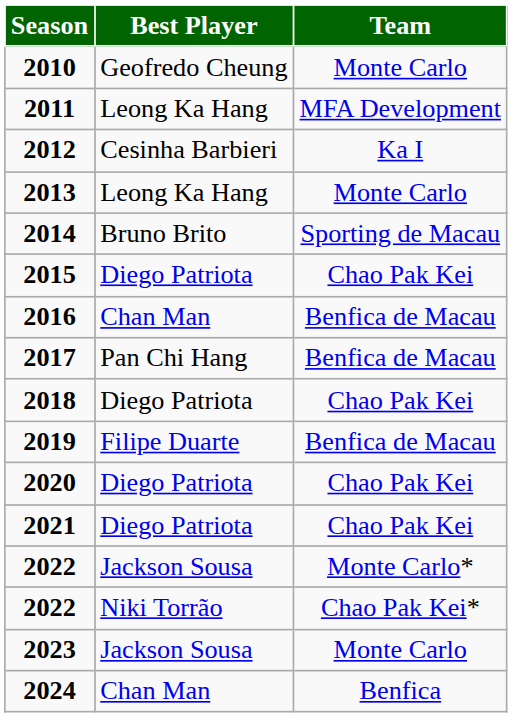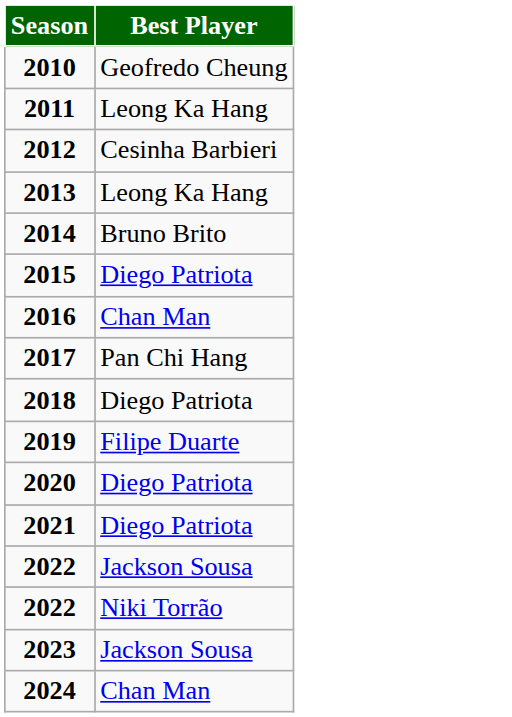- column: Team | Monte Carlo | MFA Development | Ka I | Monte Carlo | Sporting de Macau | Chao Pak Kei | Benfica de Macau | Benfica de Macau | Chao Pak Kei | Benfica de Macau | Chao Pak Kei | Chao Pak Kei | Monte Carlo* | Chao Pak Kei* | Monte Carlo | Benfica
